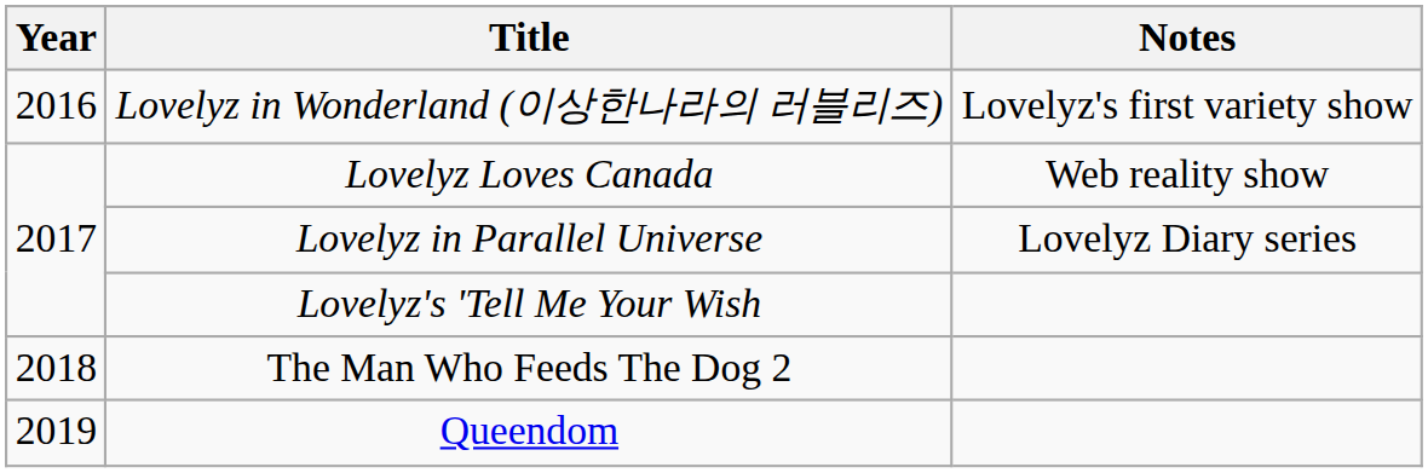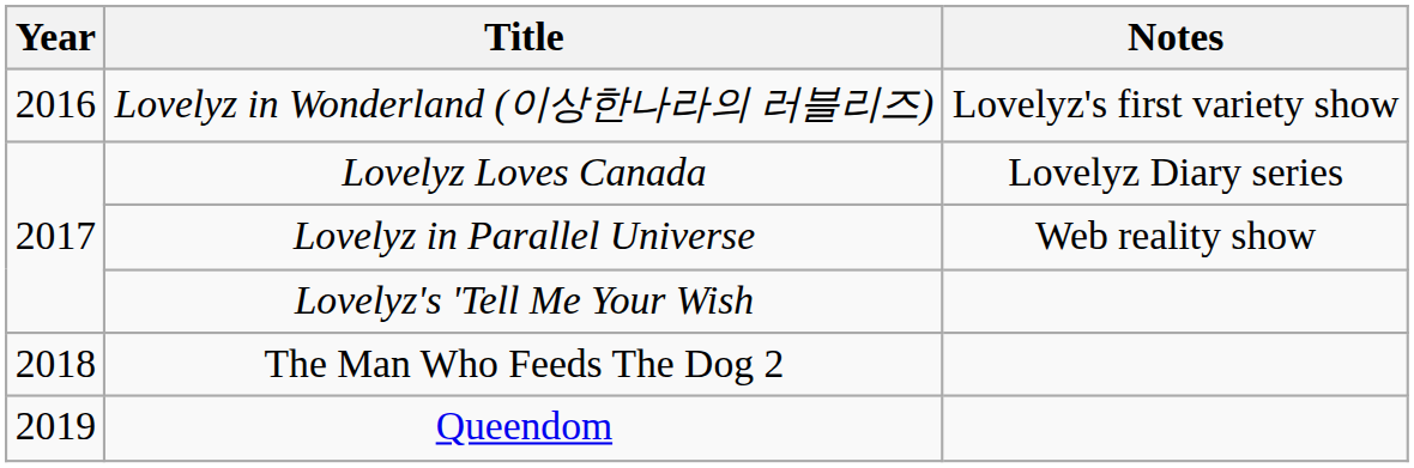Lovelyz Loves Canada | Notes: Web reality show -> Lovelyz Diary series
Lovelyz in Parallel Universe | Notes: Lovelyz Diary series -> Web reality show
